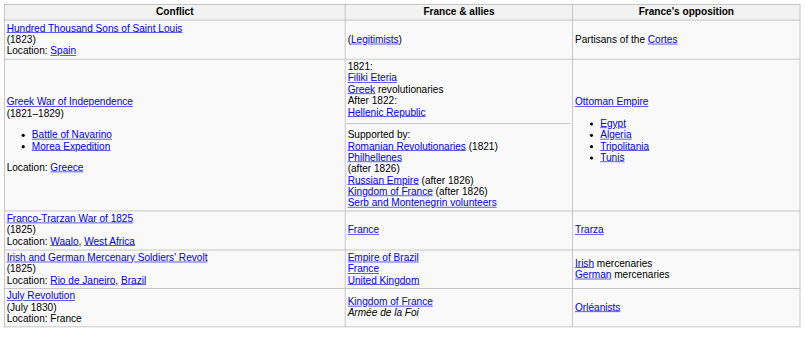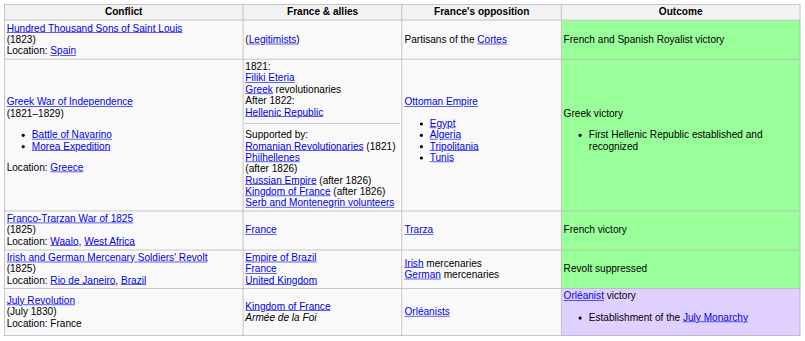+ column: Outcome | French and Spanish Royalist victory | Greek victory First Hellenic Republic established and recognized | French victory | Revolt suppressed | Orléanist victory Establishment of the July Monarchy
